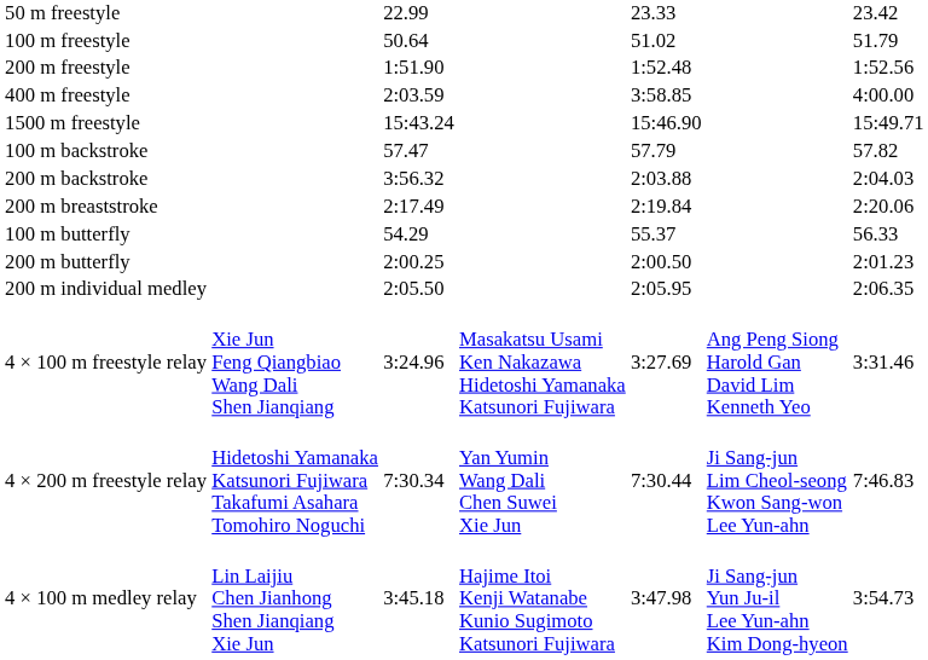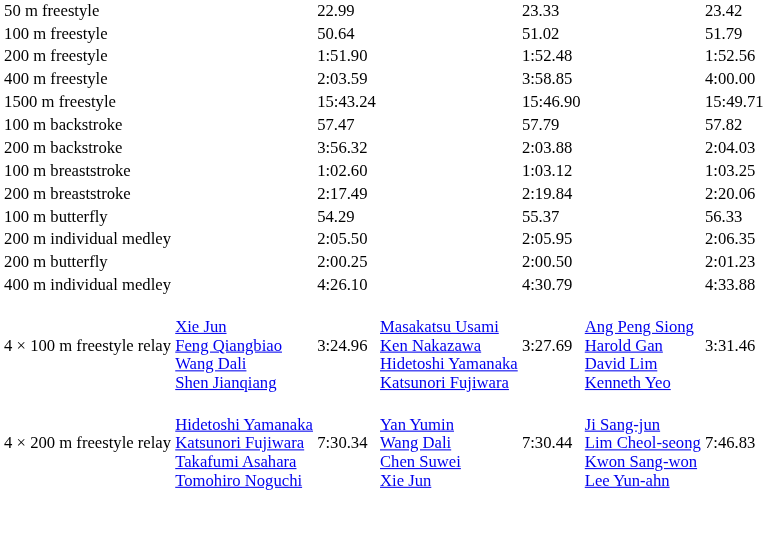+ row: 100 m breaststroke | 1:02.60 | 1:03.12 | 1:03.25
rows swapped: 200 m butterfly <-> 200 m individual medley
+ row: 400 m individual medley | 4:26.10 | 4:30.79 | 4:33.88
- row: 4 × 100 m medley relay | Lin Laijiu Chen Jianhong Shen Jianqiang Xie Jun | 3:45.18 | Hajime Itoi Kenji Watanabe Kunio Sugimoto Katsunori Fujiwara | 3:47.98 | Ji Sang-jun Yun Ju-il Lee Yun-ahn Kim Dong-hyeon | 3:54.73
